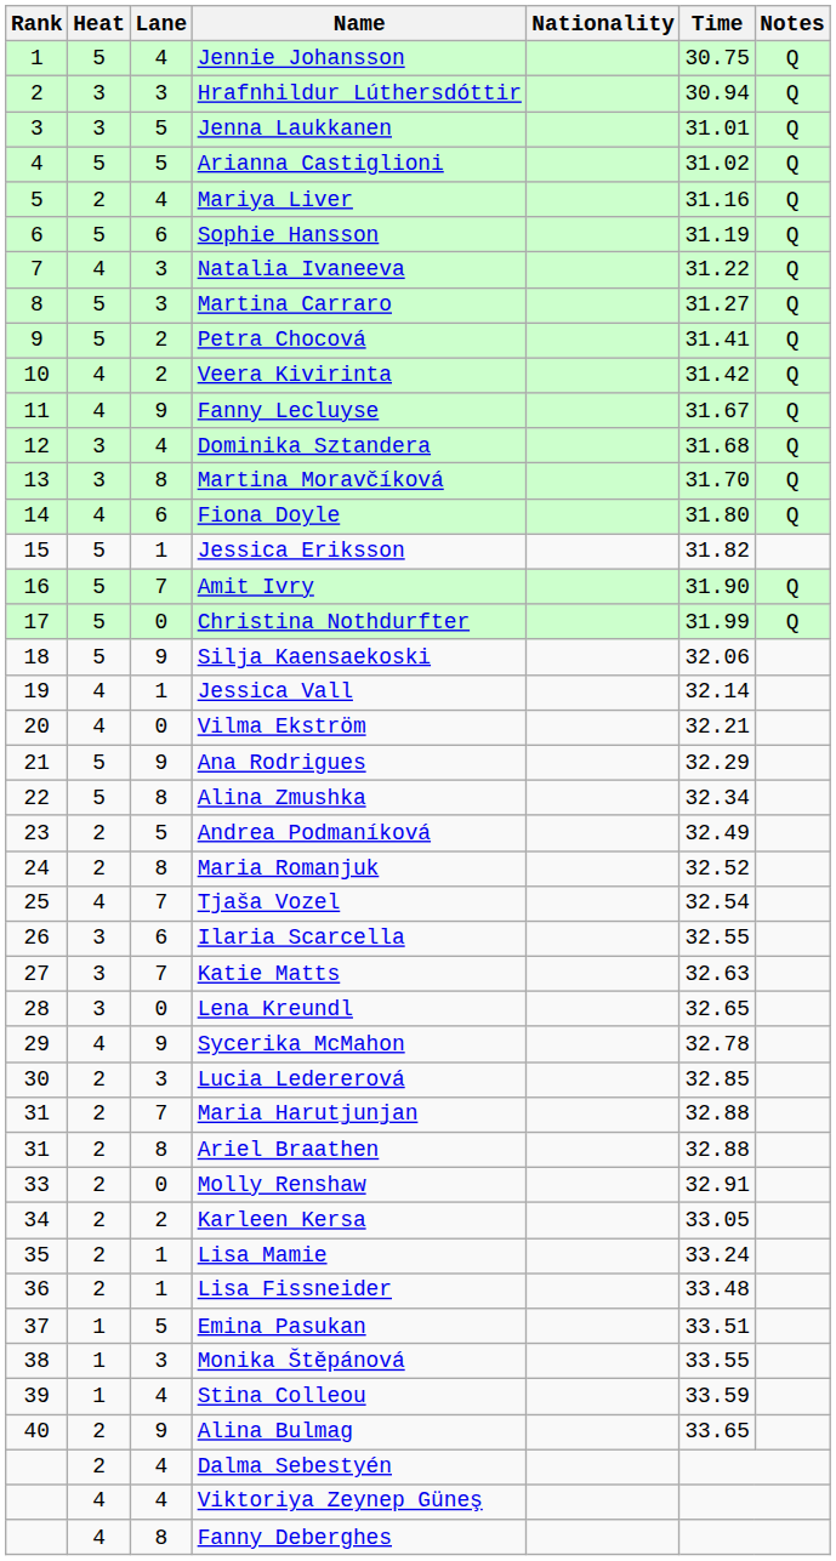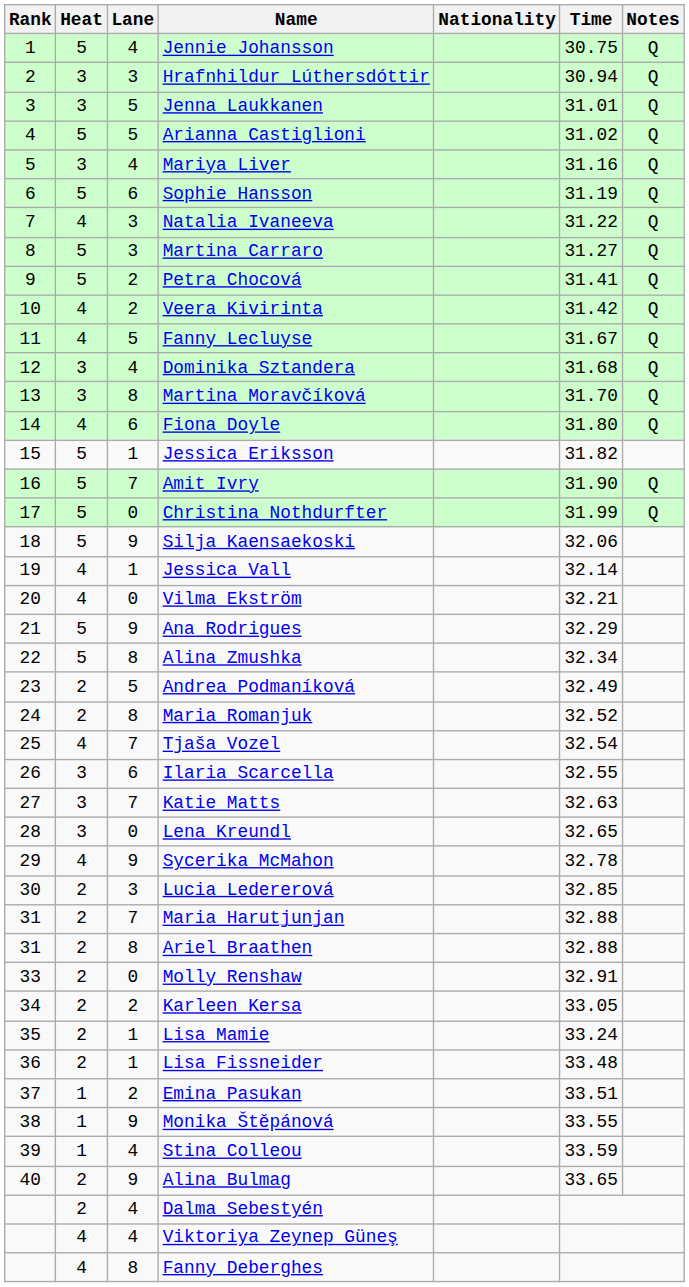Mariya Liver | Heat: 2 -> 3
Fanny Lecluyse | Lane: 9 -> 5
Emina Pasukan | Lane: 5 -> 2
Monika Štěpánová | Lane: 3 -> 9
